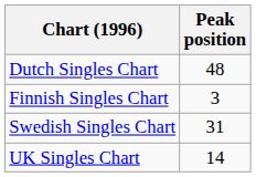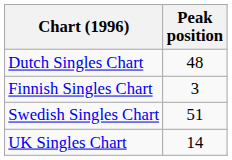Swedish Singles Chart | Peak position: 31 -> 51
